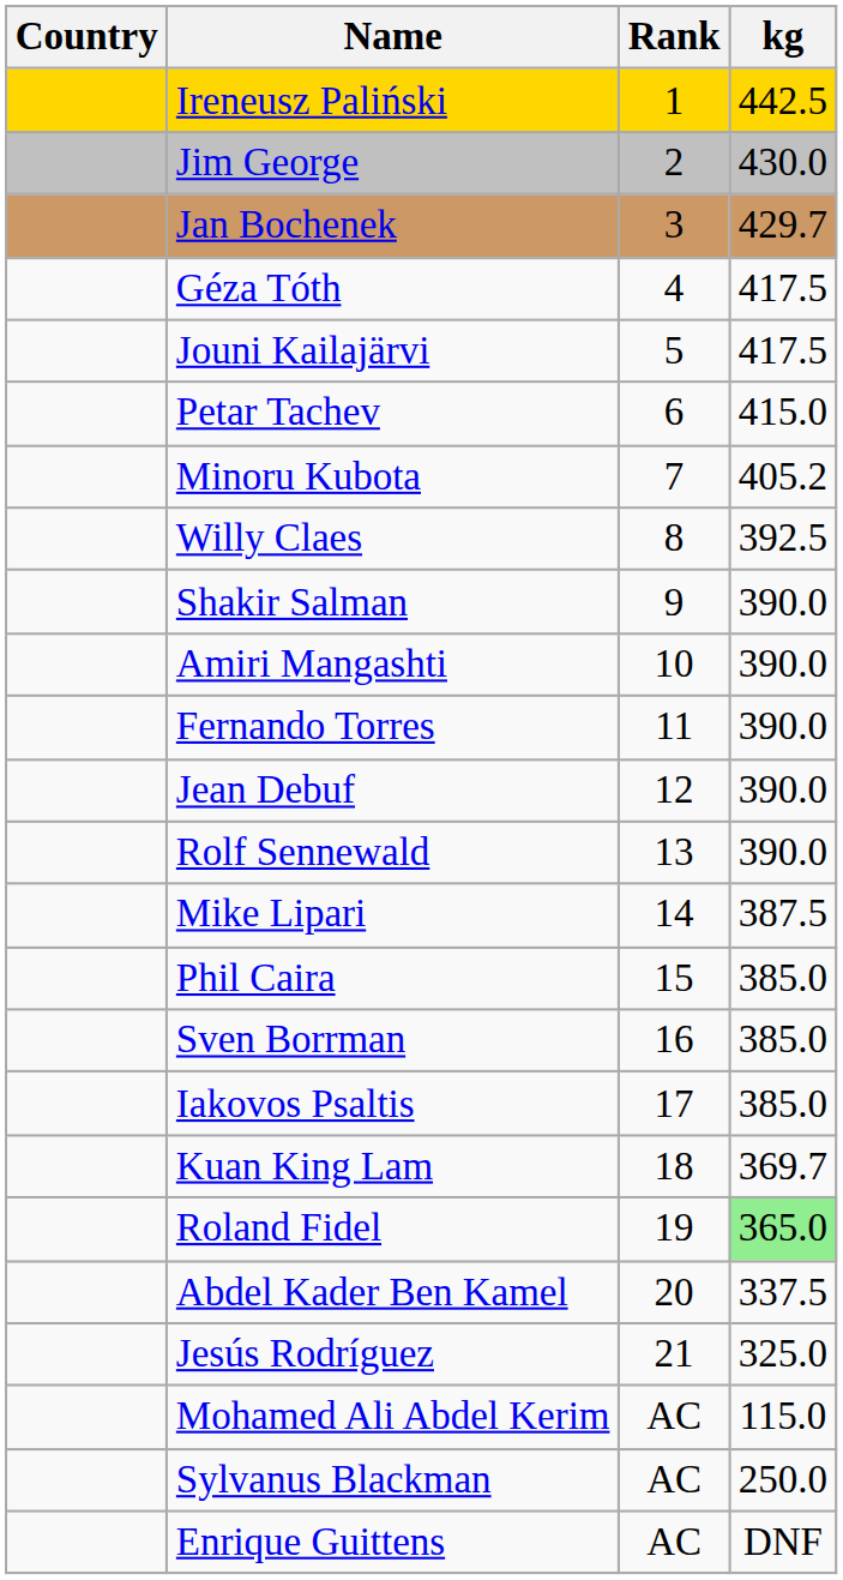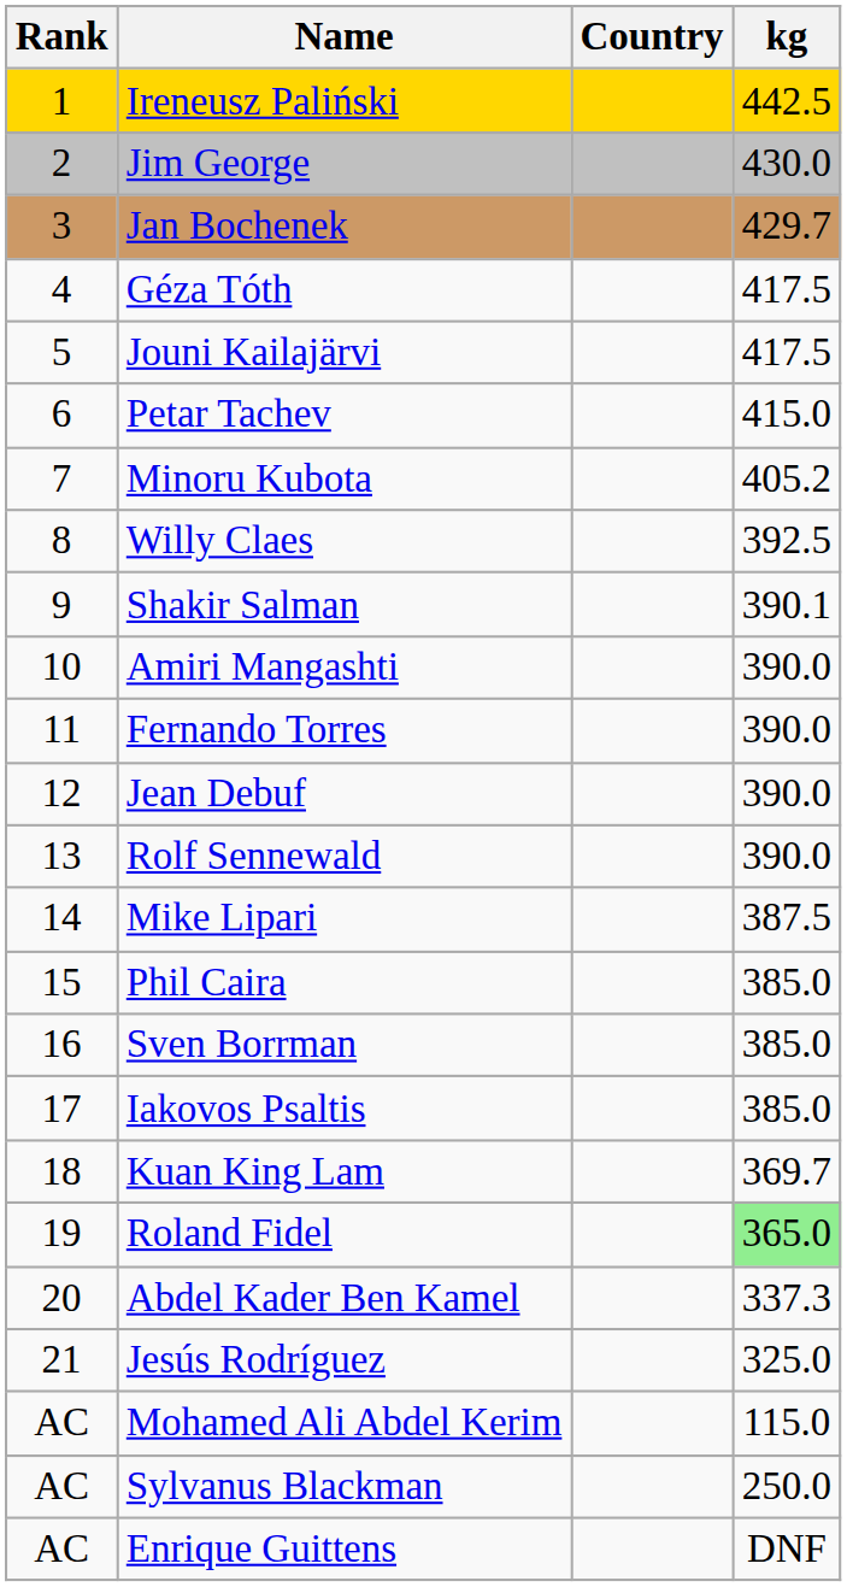columns swapped: Rank <-> Country
Shakir Salman | kg: 390.0 -> 390.1
Abdel Kader Ben Kamel | kg: 337.5 -> 337.3
